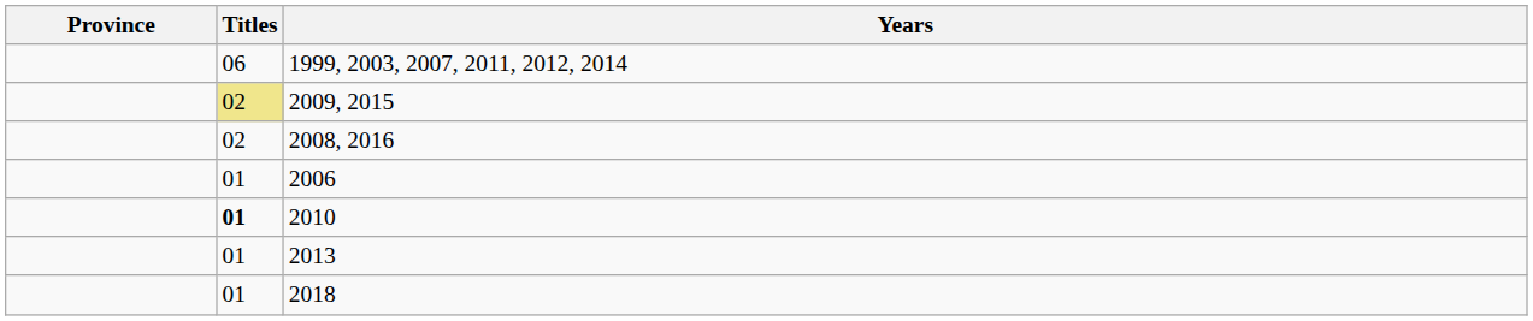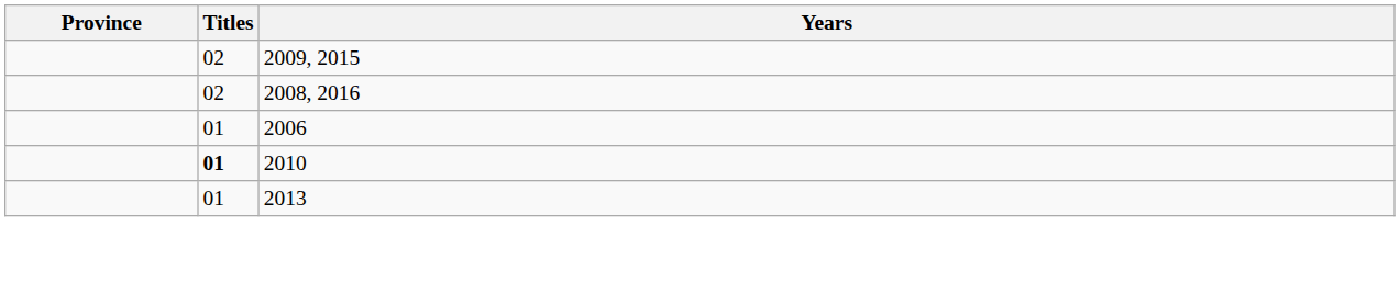- row: 06 | 1999, 2003, 2007, 2011, 2012, 2014
2009, 2015 | Titles: khaki background -> no background
- row: 01 | 2018
